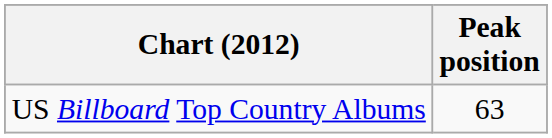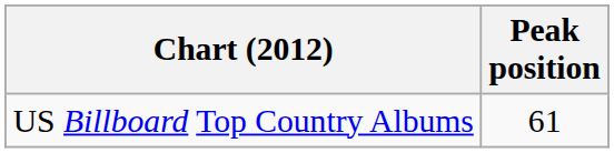US Billboard Top Country Albums | Peak position: 63 -> 61
